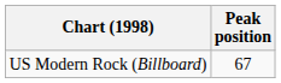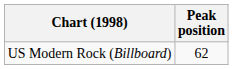US Modern Rock (Billboard) | Peak position: 67 -> 62
